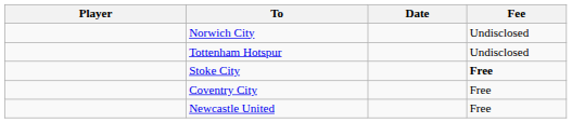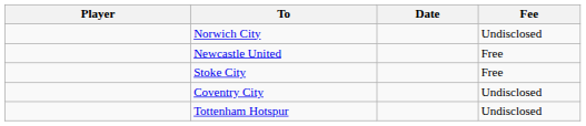rows swapped: Newcastle United <-> Tottenham Hotspur
Stoke City | Fee: bold -> normal
Coventry City | Fee: Free -> Undisclosed
